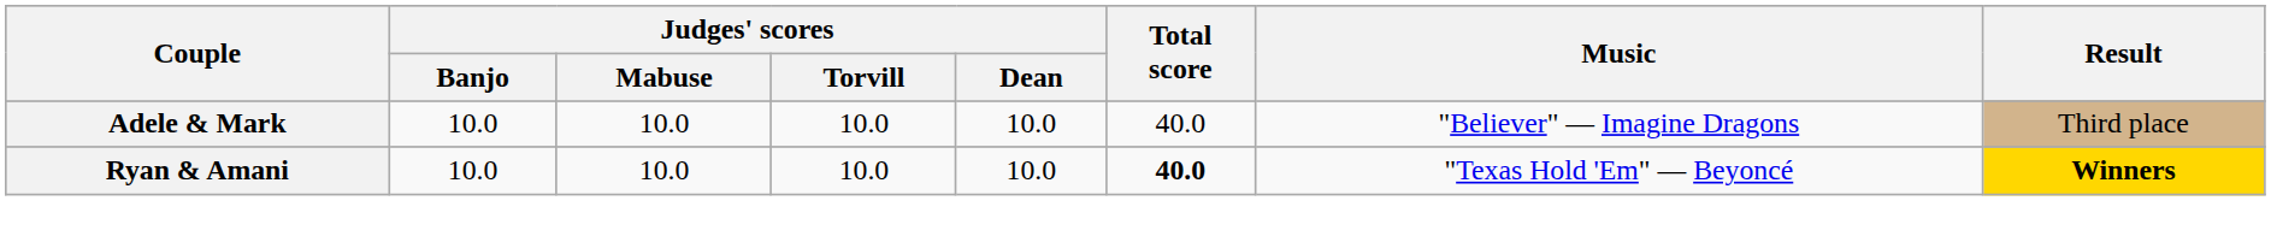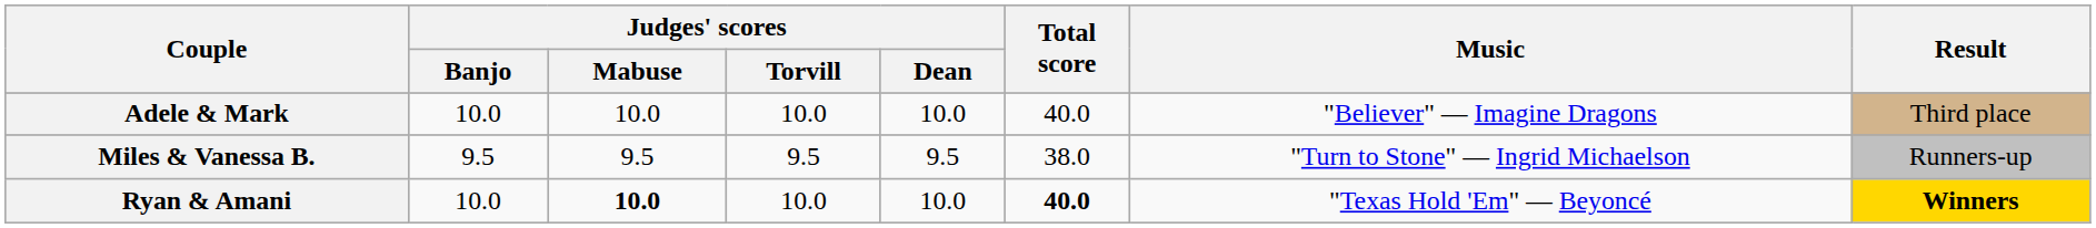+ row: Miles & Vanessa B. | 9.5 | 9.5 | 9.5 | 9.5 | 38.0 | "Turn to Stone" — Ingrid Michaelson | Runners-up
Ryan & Amani | Judges' scores / Mabuse: normal -> bold
